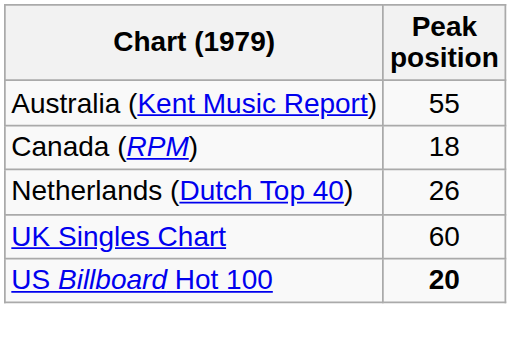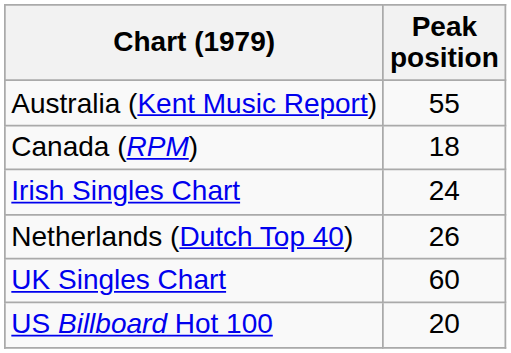+ row: Irish Singles Chart | 24
US Billboard Hot 100 | Peak position: bold -> normal
